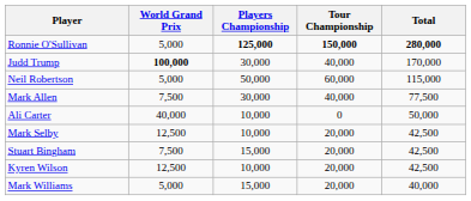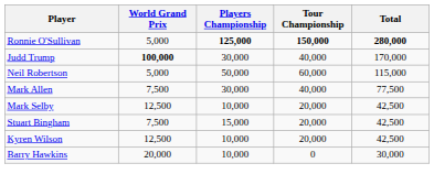- row: Ali Carter | 40,000 | 10,000 | 0 | 50,000
- row: Mark Williams | 5,000 | 15,000 | 20,000 | 40,000
+ row: Barry Hawkins | 20,000 | 10,000 | 0 | 30,000
